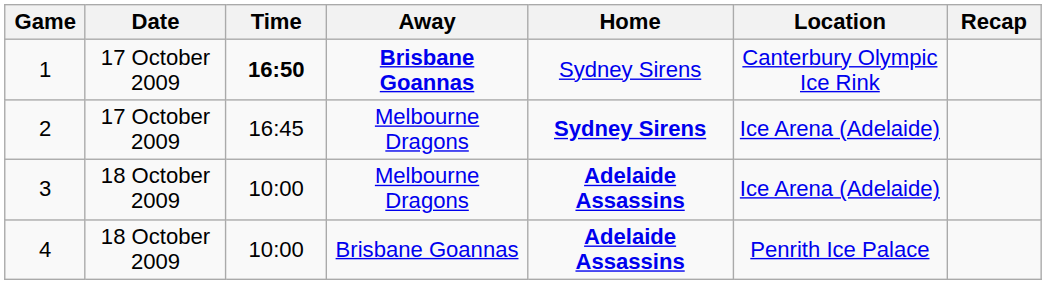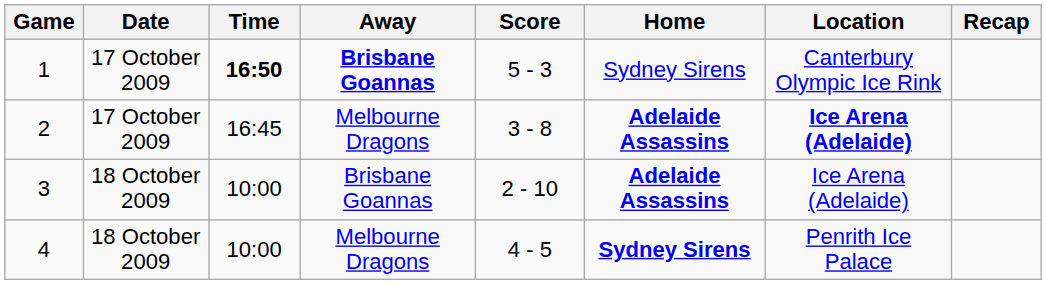+ column: Score | 5 - 3 | 3 - 8 | 2 - 10 | 4 - 5
2 | Home: Sydney Sirens -> Adelaide Assassins
2 | Location: normal -> bold
3 | Away: Melbourne Dragons -> Brisbane Goannas
4 | Away: Brisbane Goannas -> Melbourne Dragons
4 | Home: Adelaide Assassins -> Sydney Sirens
